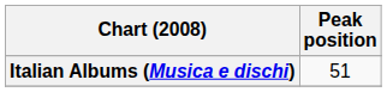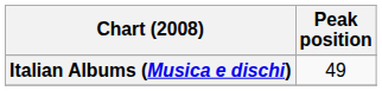Italian Albums (Musica e dischi) | Peak position: 51 -> 49
